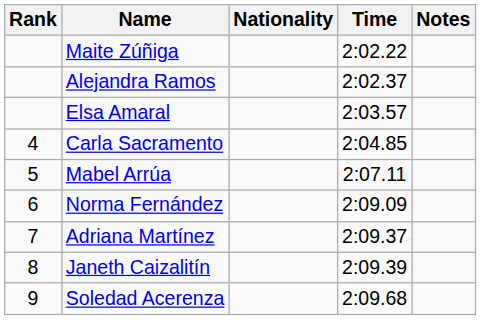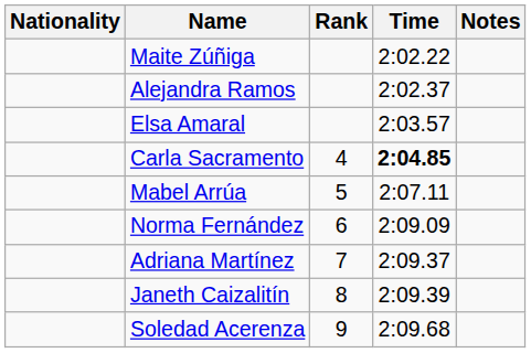columns swapped: Rank <-> Nationality
Carla Sacramento | Time: normal -> bold
